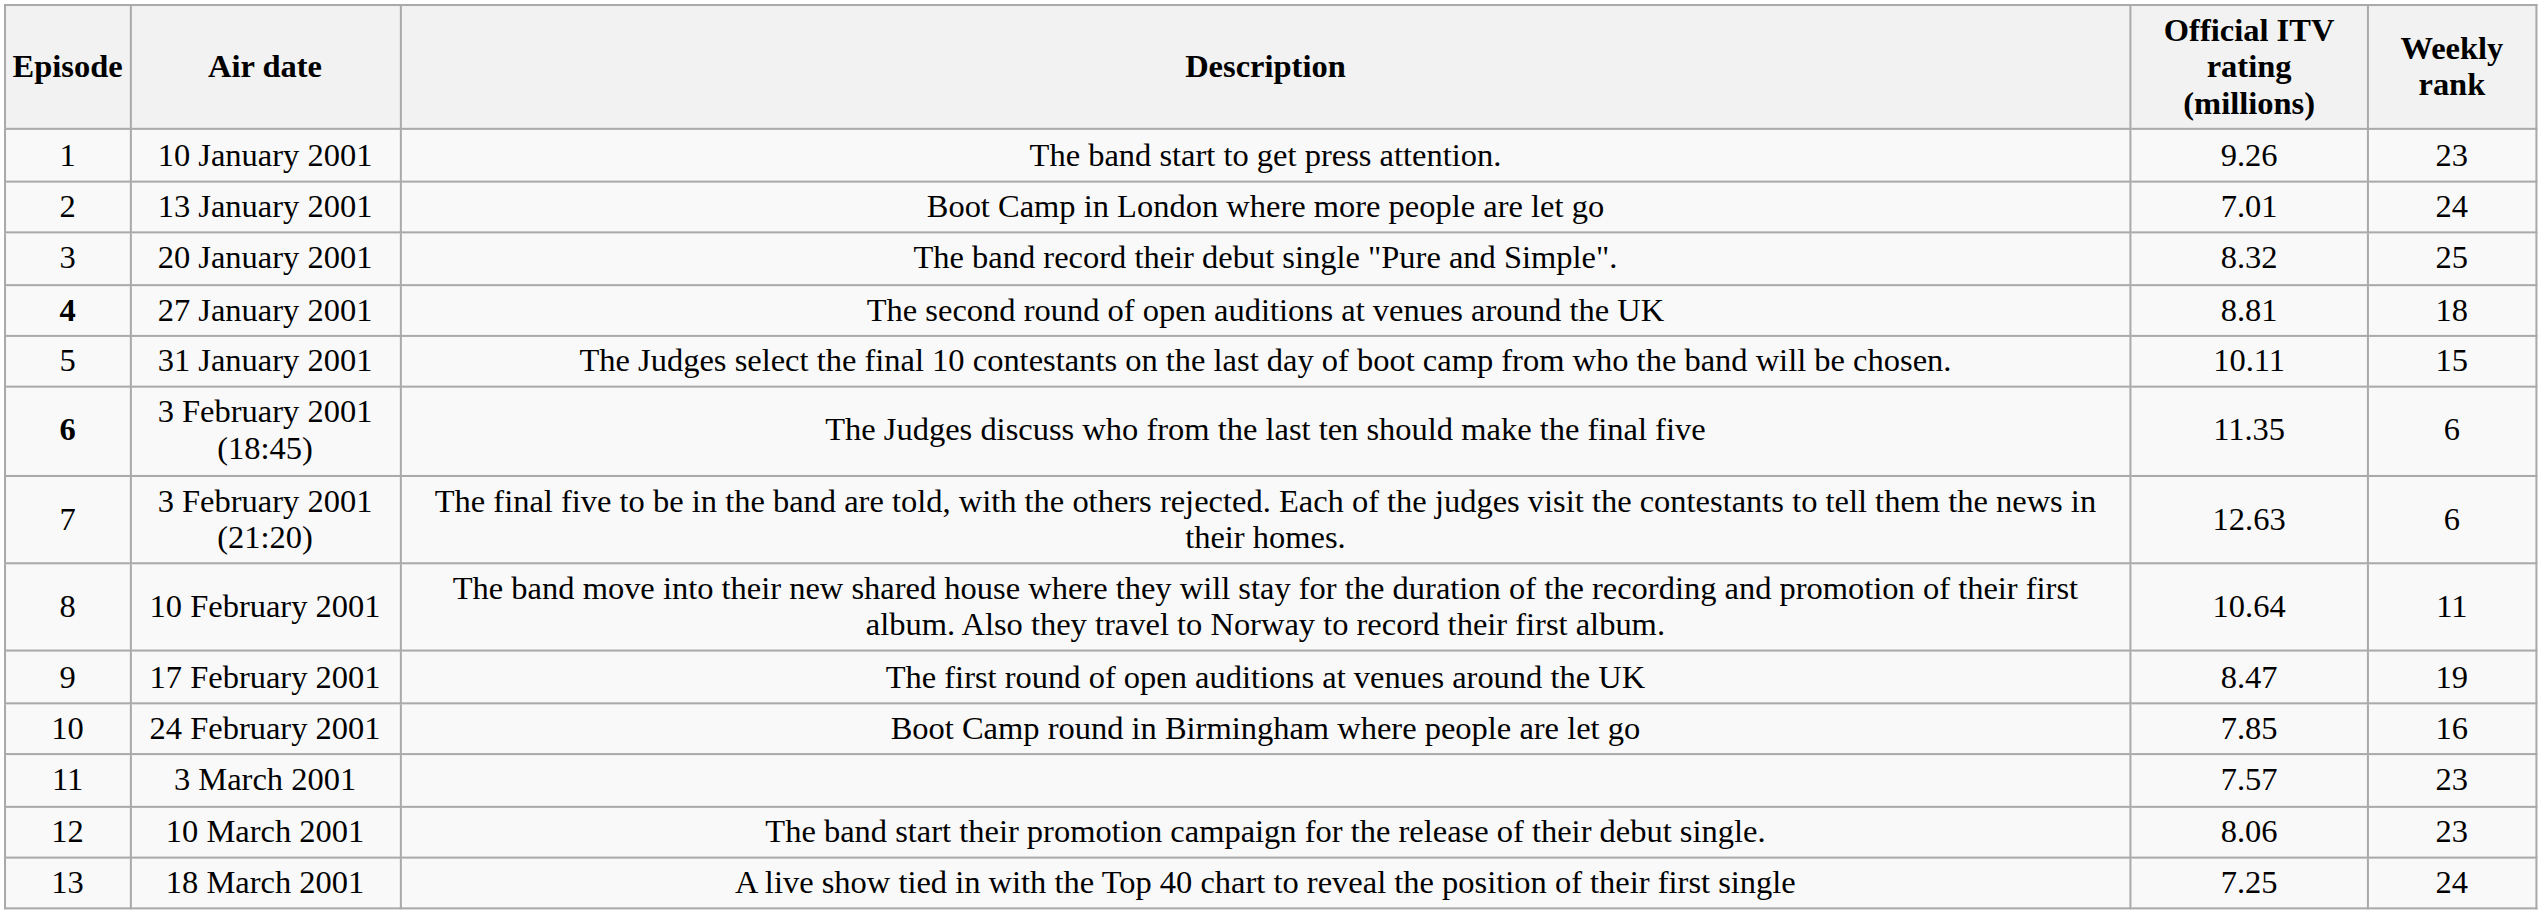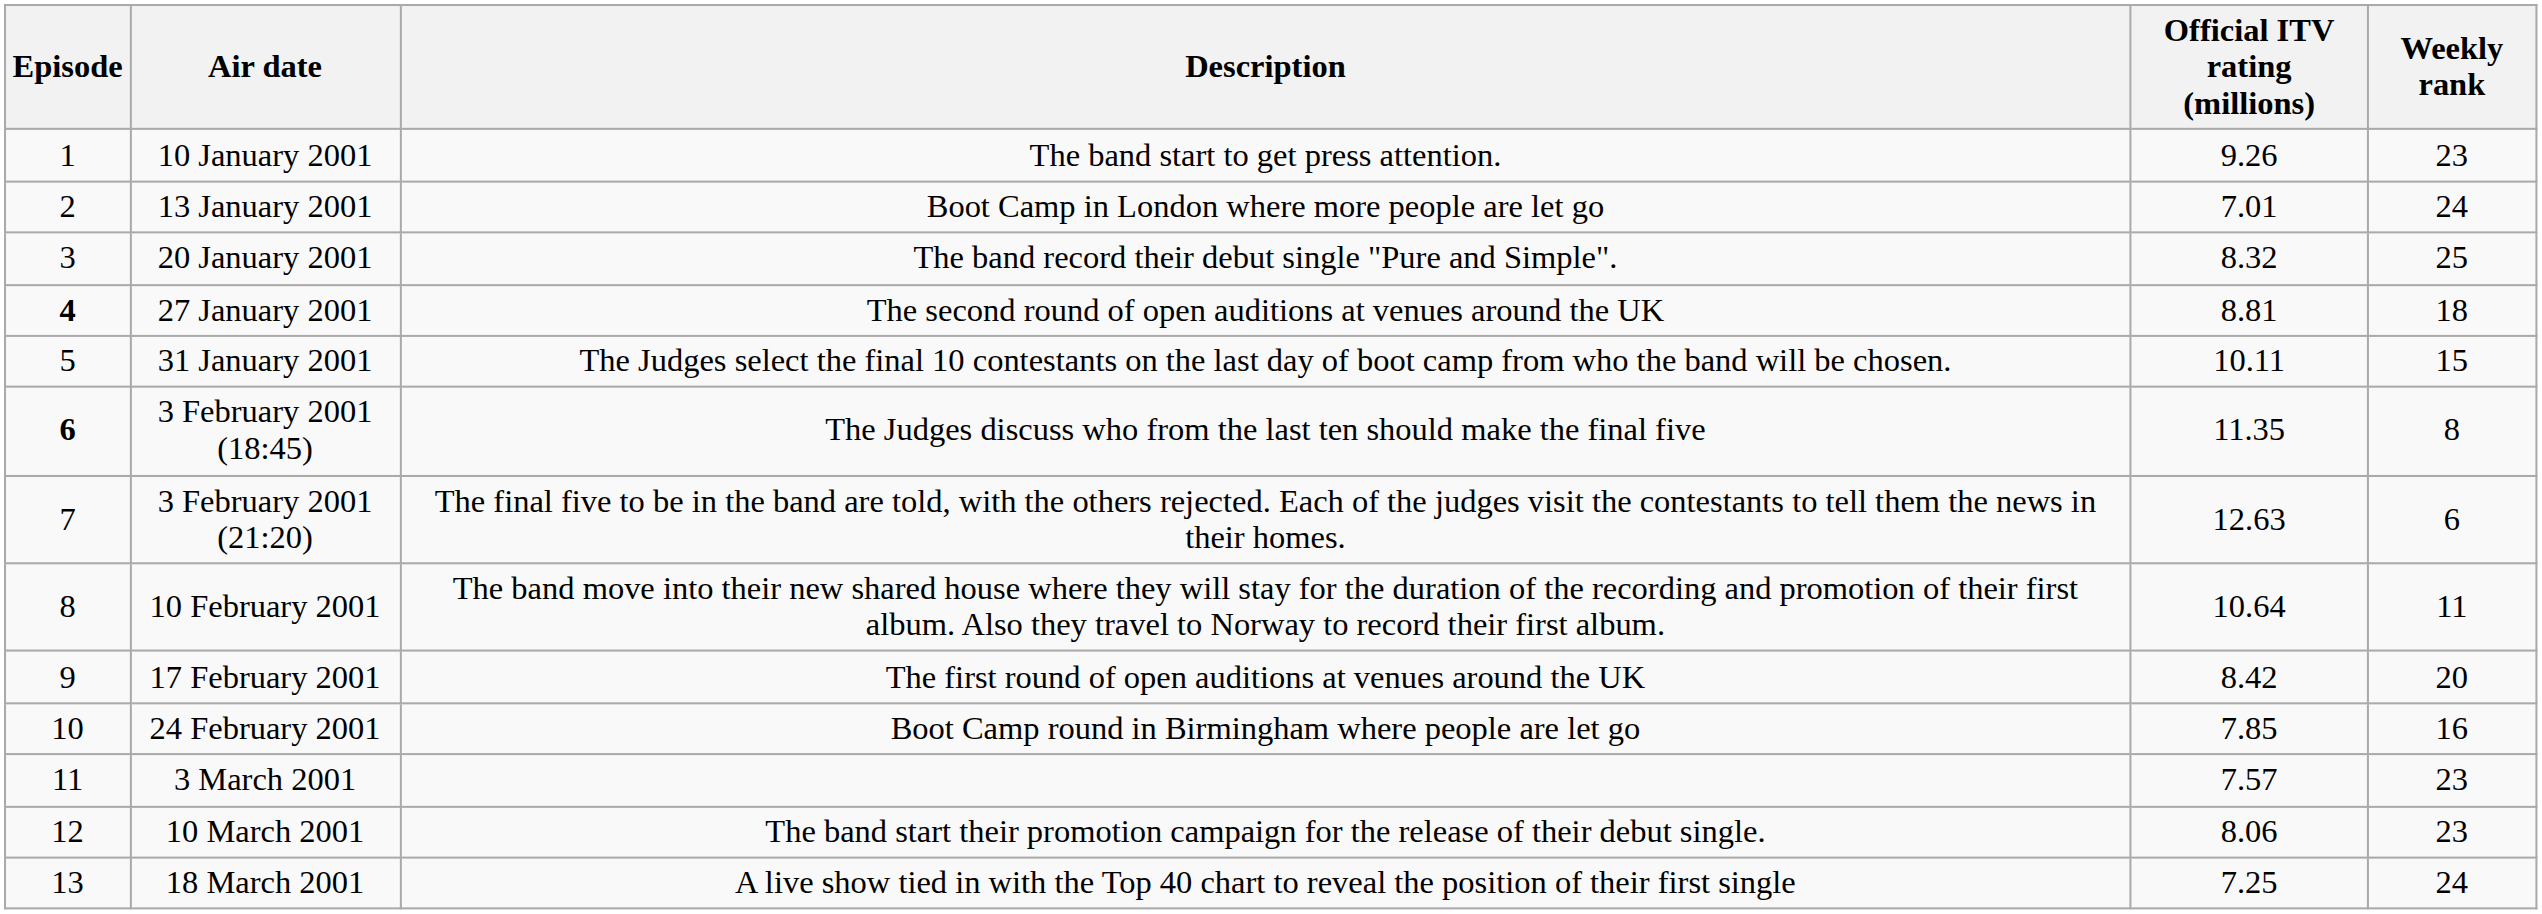3 February 2001 (18:45) | Weekly rank: 6 -> 8
17 February 2001 | Official ITV rating (millions): 8.47 -> 8.42
17 February 2001 | Weekly rank: 19 -> 20
